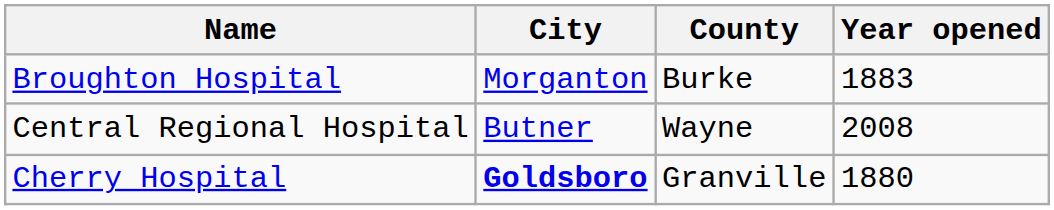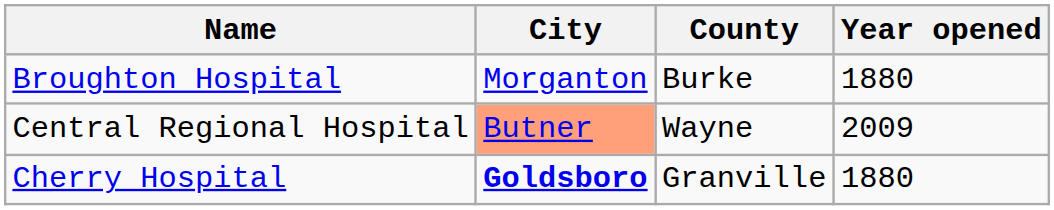Broughton Hospital | Year opened: 1883 -> 1880
Central Regional Hospital | City: no background -> lightsalmon background
Central Regional Hospital | Year opened: 2008 -> 2009
